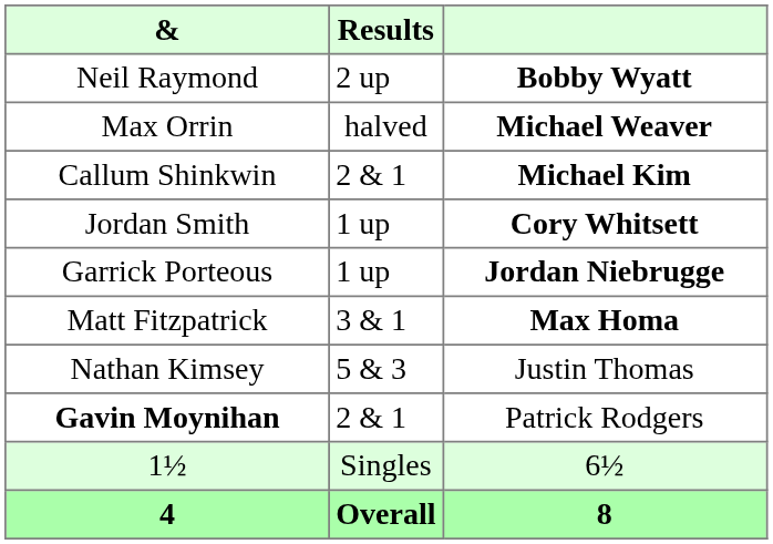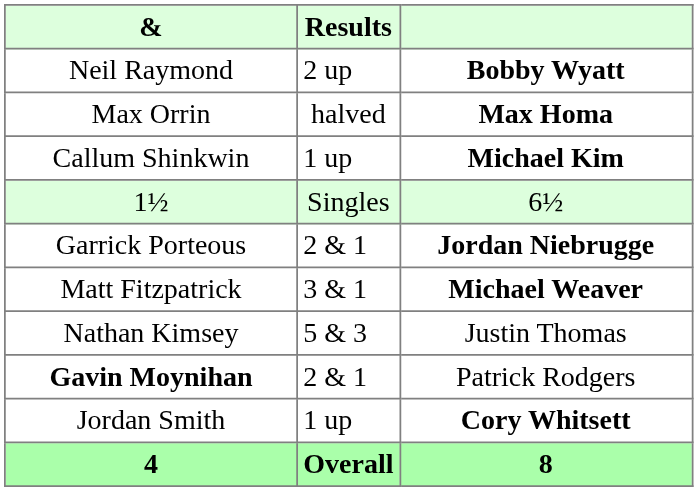Max Orrin | column 3: Michael Weaver -> Max Homa
Callum Shinkwin | Results: 2 & 1 -> 1 up
rows swapped: Jordan Smith <-> 1½
Garrick Porteous | Results: 1 up -> 2 & 1
Matt Fitzpatrick | column 3: Max Homa -> Michael Weaver
